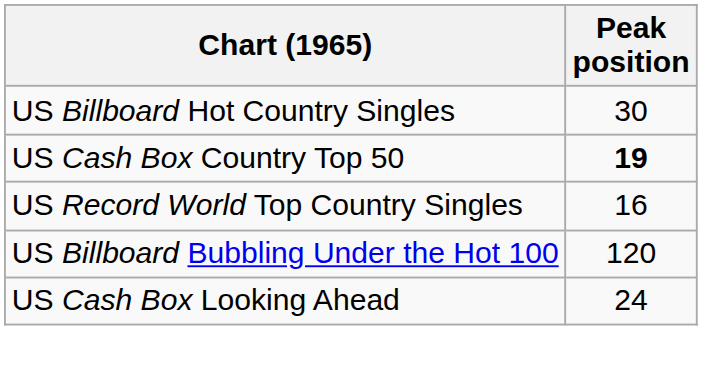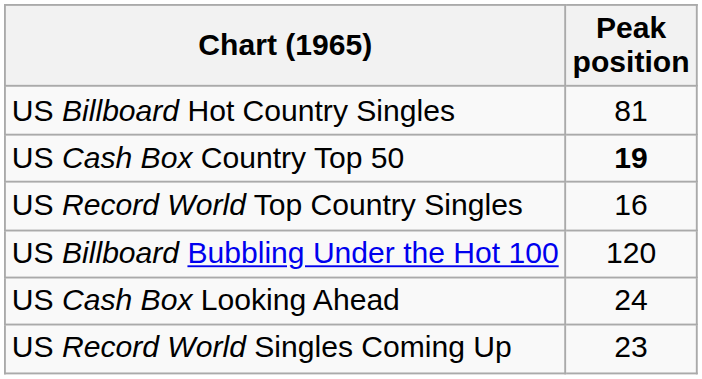US Billboard Hot Country Singles | Peak position: 30 -> 81
+ row: US Record World Singles Coming Up | 23
